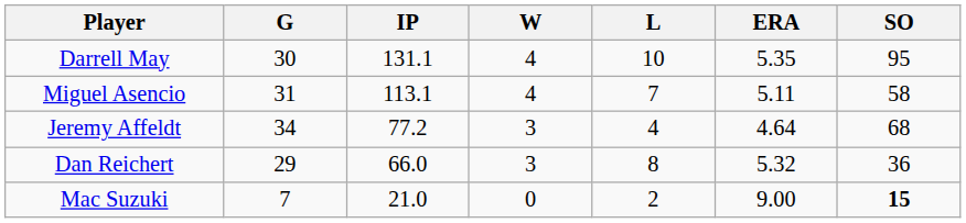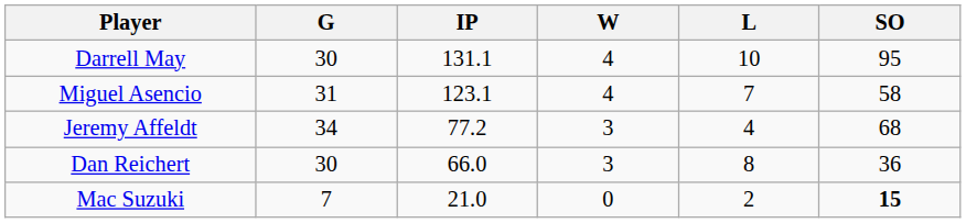- column: ERA | 5.35 | 5.11 | 4.64 | 5.32 | 9.00
Miguel Asencio | IP: 113.1 -> 123.1
Dan Reichert | G: 29 -> 30
